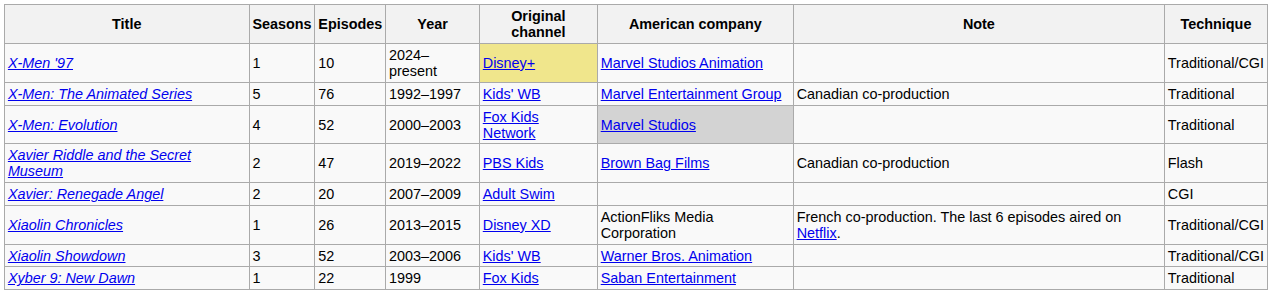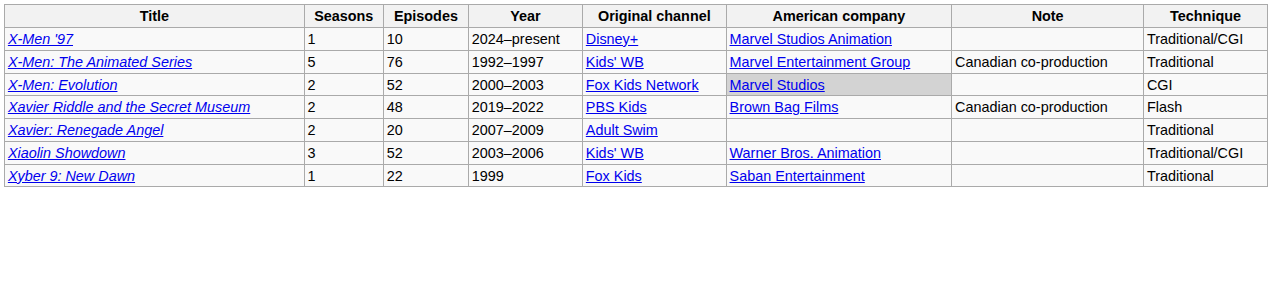X-Men '97 | Original channel: khaki background -> no background
X-Men: Evolution | Seasons: 4 -> 2
X-Men: Evolution | Technique: Traditional -> CGI
Xavier Riddle and the Secret Museum | Episodes: 47 -> 48
Xavier: Renegade Angel | Technique: CGI -> Traditional
- row: Xiaolin Chronicles | 1 | 26 | 2013–2015 | Disney XD | ActionFliks Media Corporation | French co-production. The last 6 episodes aired on Netflix. | Traditional/CGI
